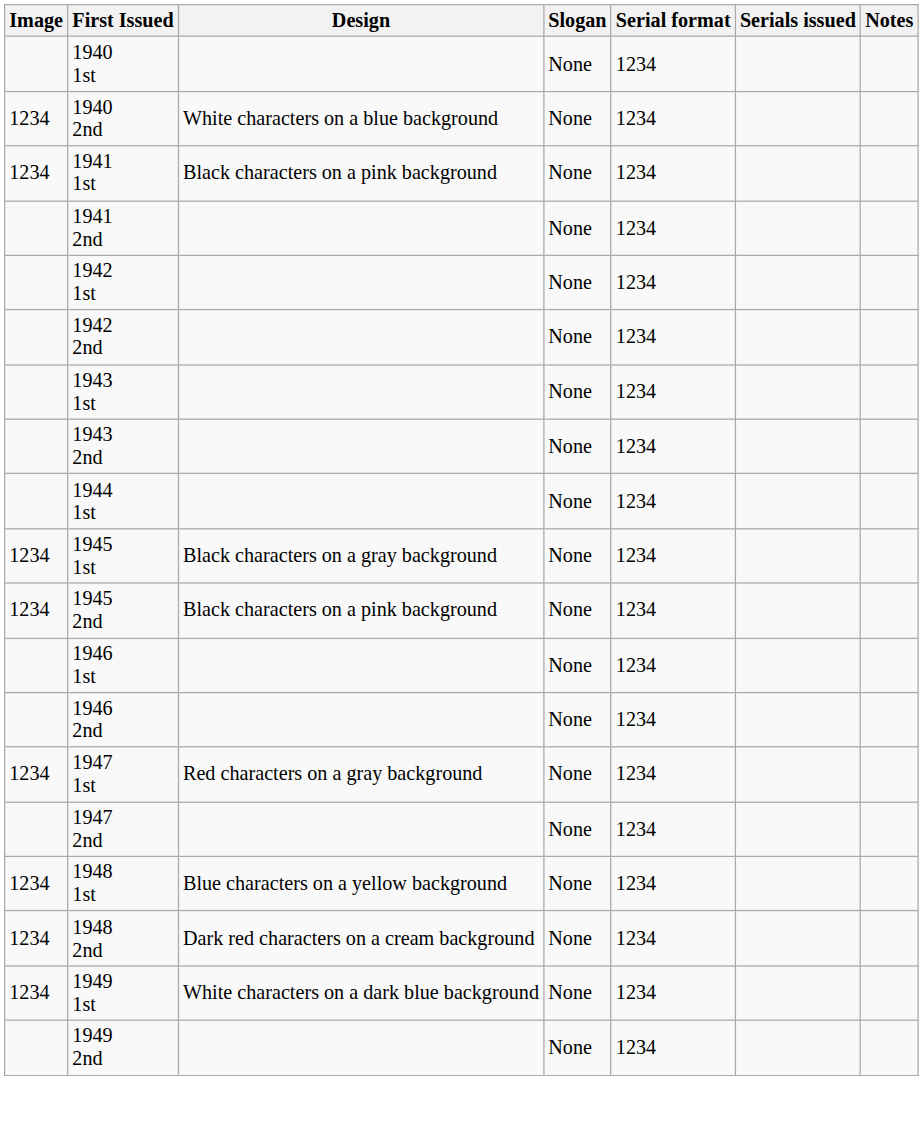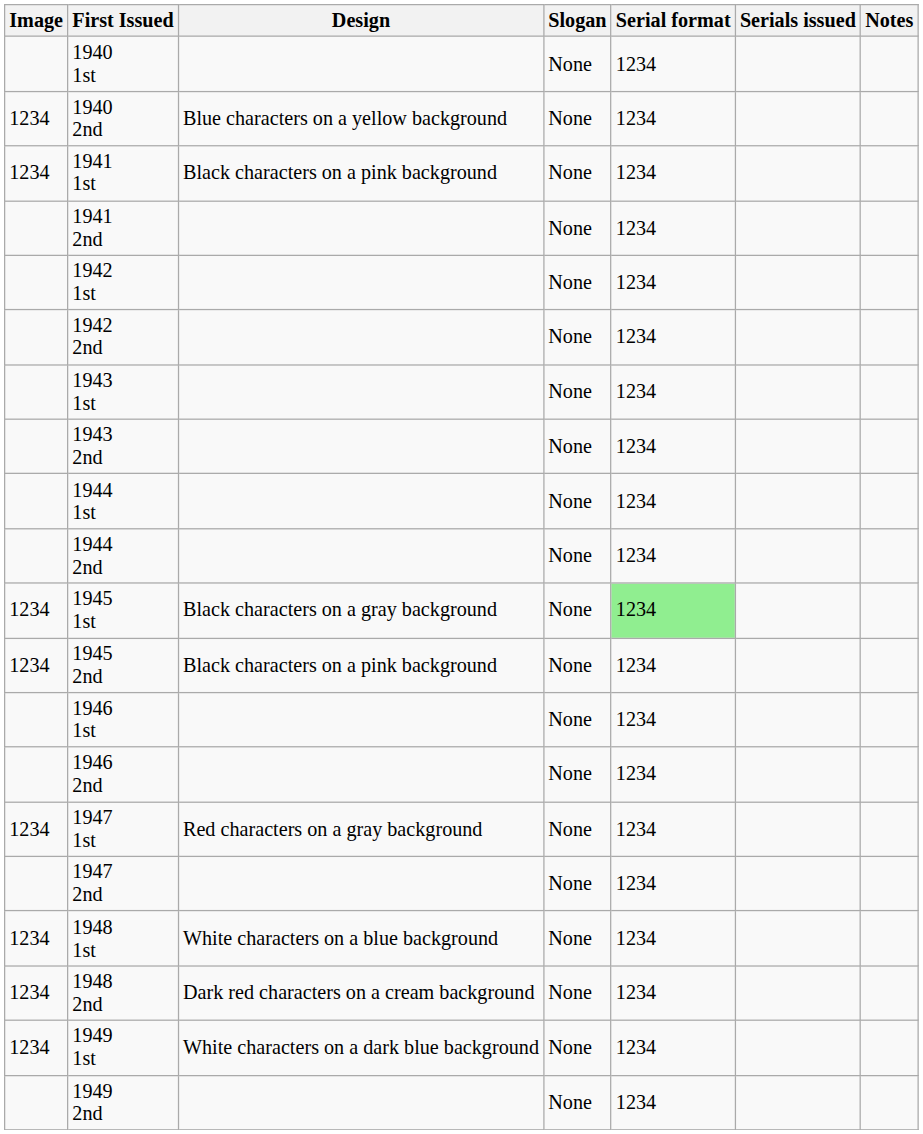1940 2nd | Design: White characters on a blue background -> Blue characters on a yellow background
+ row: 1944 2nd | None | 1234
1945 1st | Serial format: no background -> lightgreen background
1948 1st | Design: Blue characters on a yellow background -> White characters on a blue background
